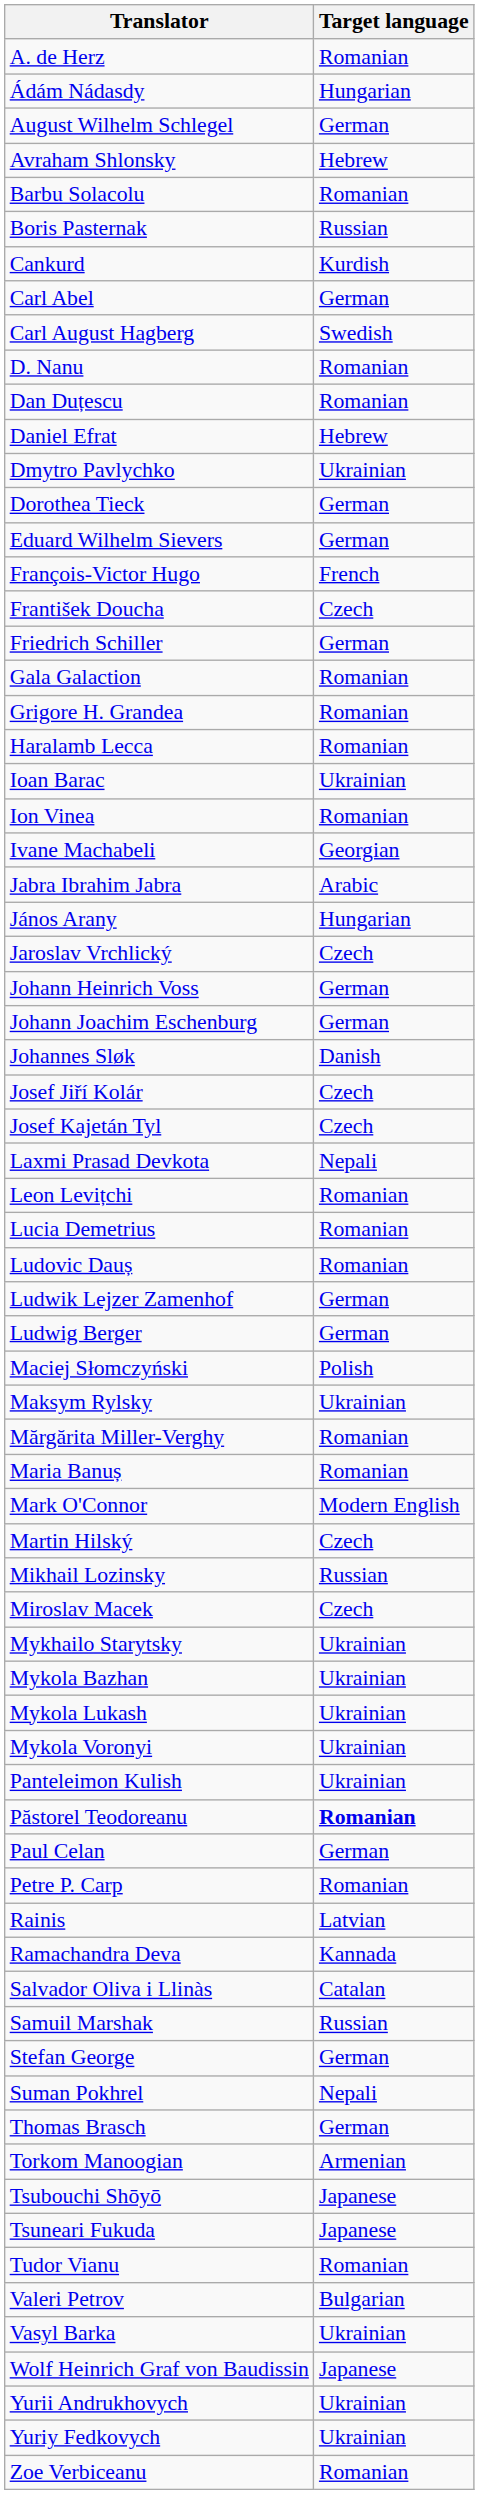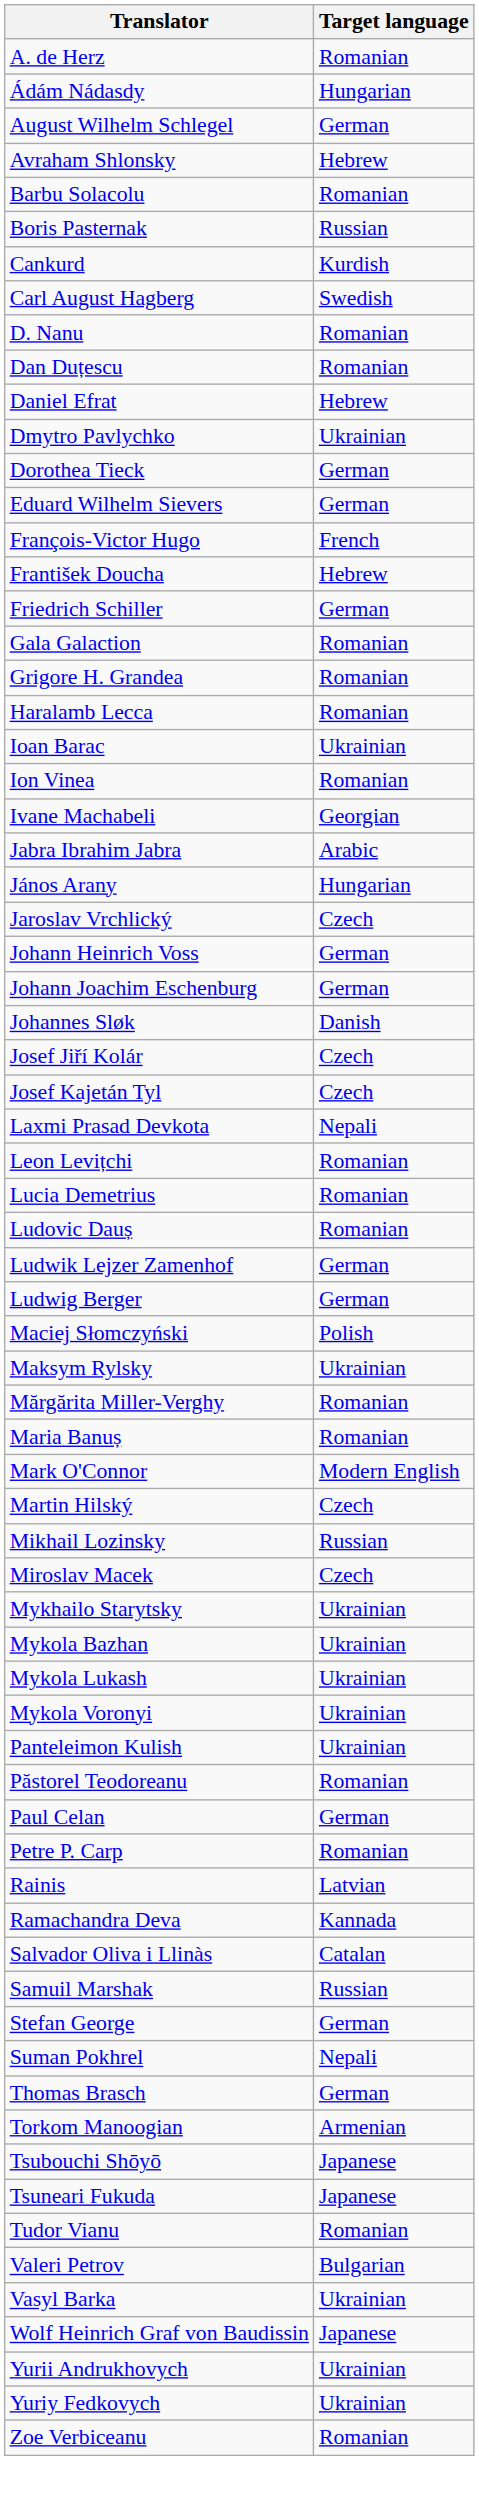- row: Carl Abel | German
František Doucha | Target language: Czech -> Hebrew
Păstorel Teodoreanu | Target language: bold -> normal
